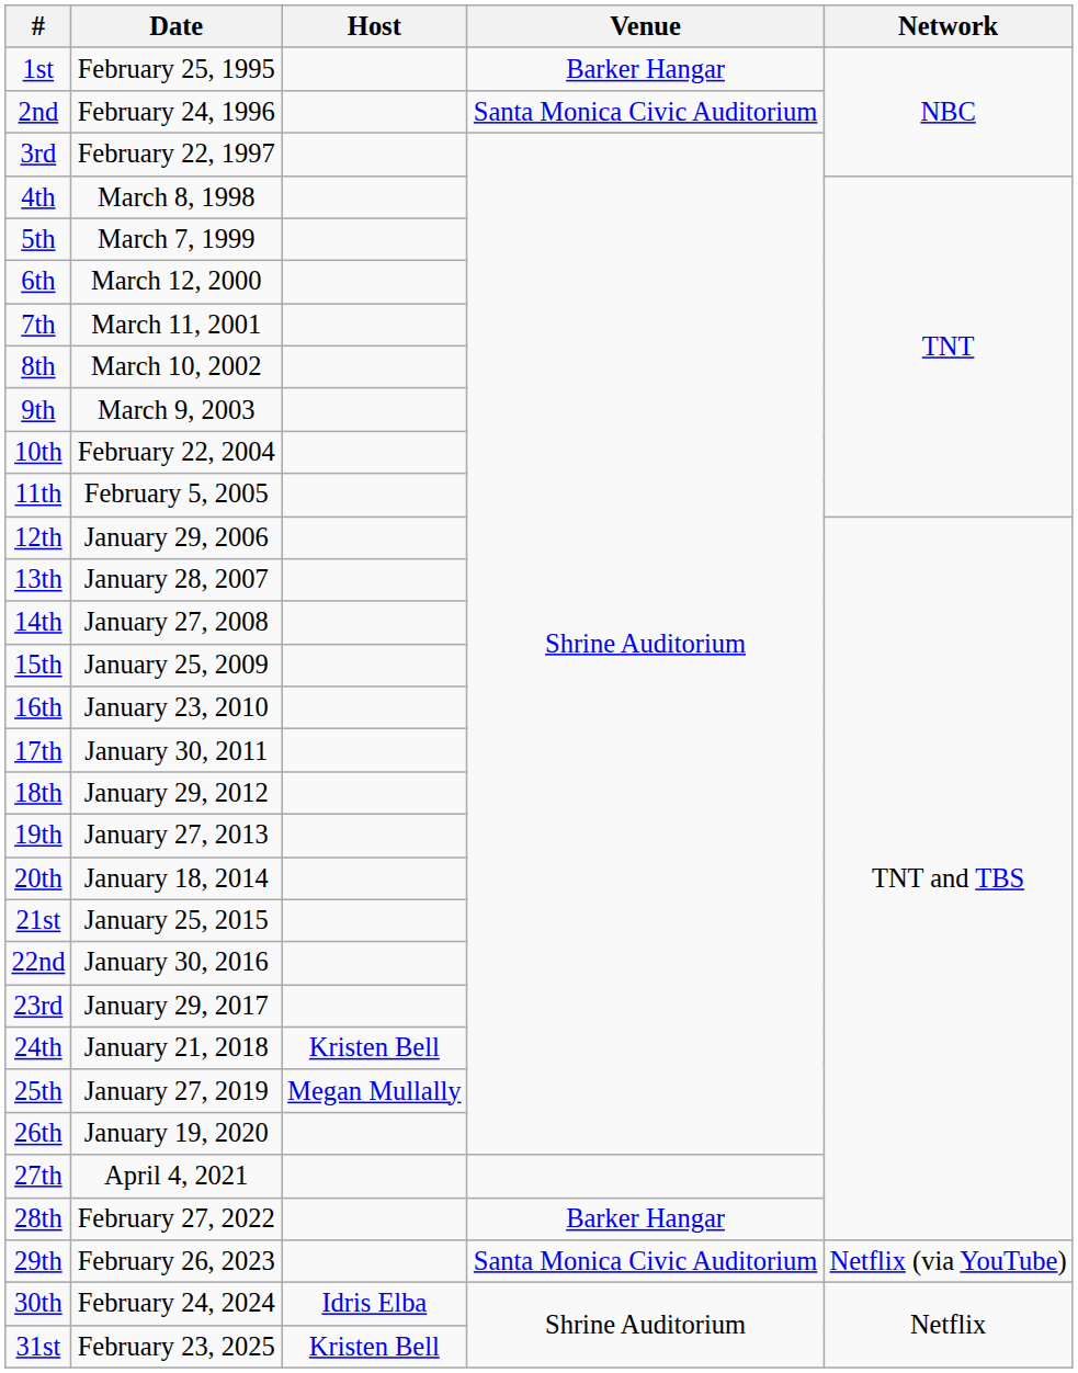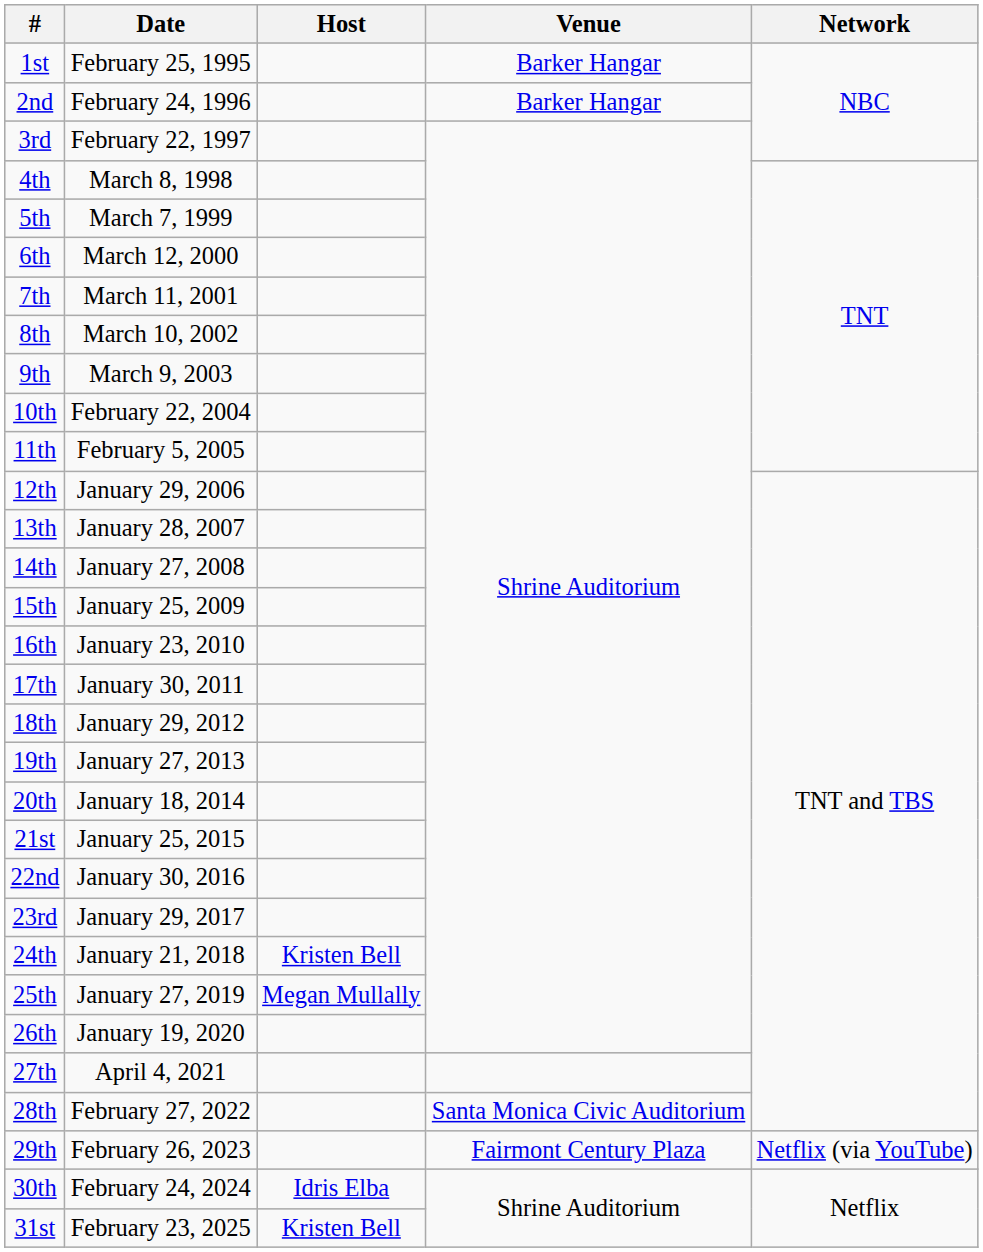2nd | Venue: Santa Monica Civic Auditorium -> Barker Hangar
28th | Venue: Barker Hangar -> Santa Monica Civic Auditorium
29th | Venue: Santa Monica Civic Auditorium -> Fairmont Century Plaza
